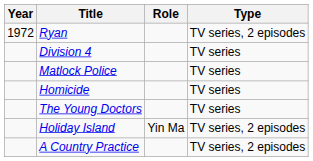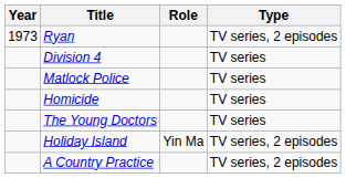Ryan | Year: 1972 -> 1973
